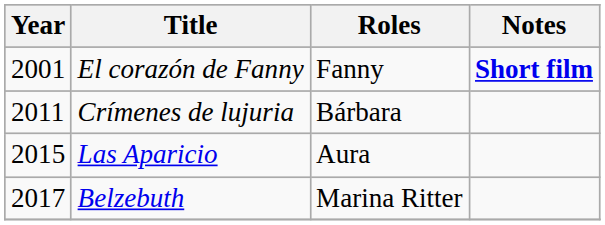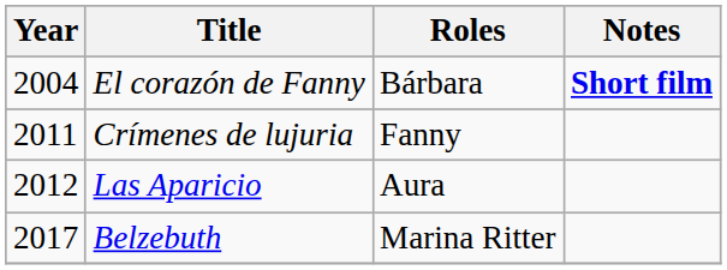El corazón de Fanny | Year: 2001 -> 2004
El corazón de Fanny | Roles: Fanny -> Bárbara
Crímenes de lujuria | Roles: Bárbara -> Fanny
Las Aparicio | Year: 2015 -> 2012
